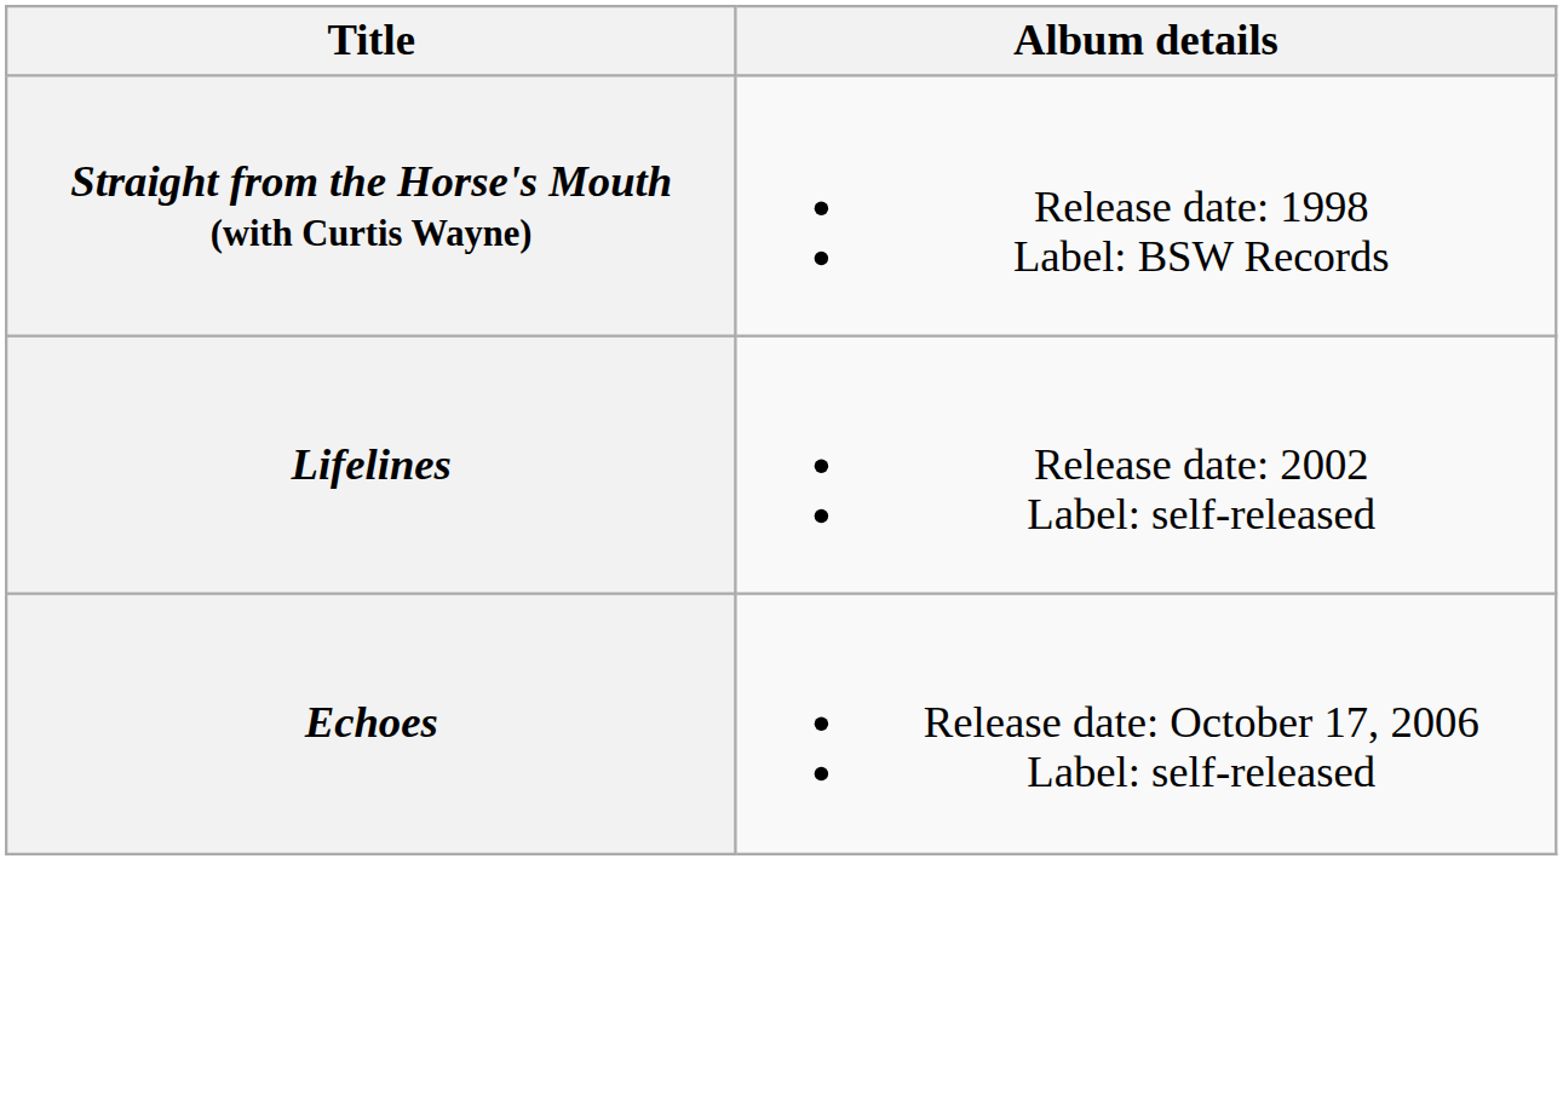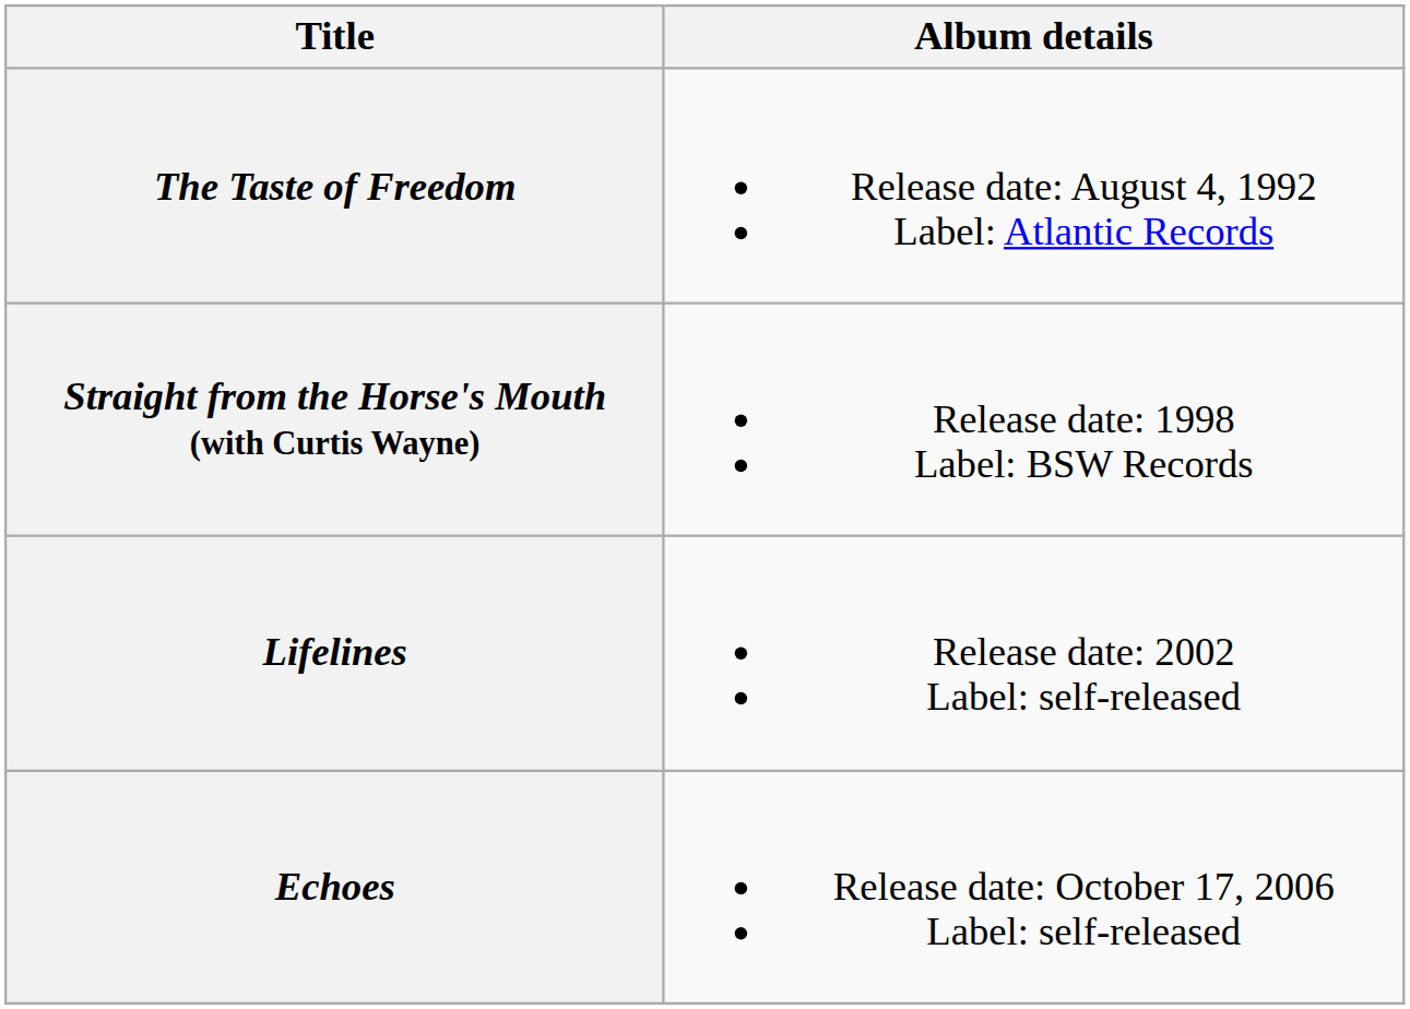+ row: The Taste of Freedom | Release date: August 4, 1992 Label: Atlantic Records
